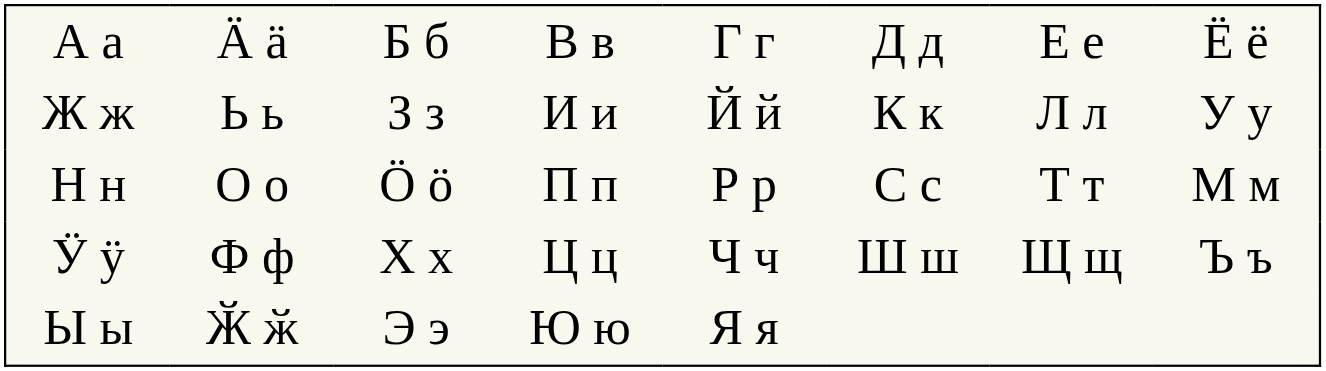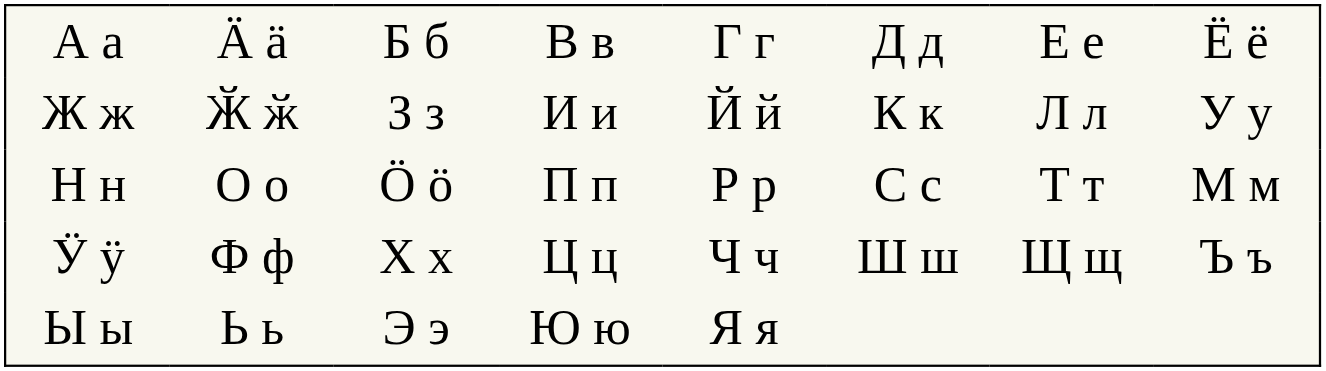Ж ж | column 2: Ь ь -> Ӂ ӂ
Ы ы | column 2: Ӂ ӂ -> Ь ь
